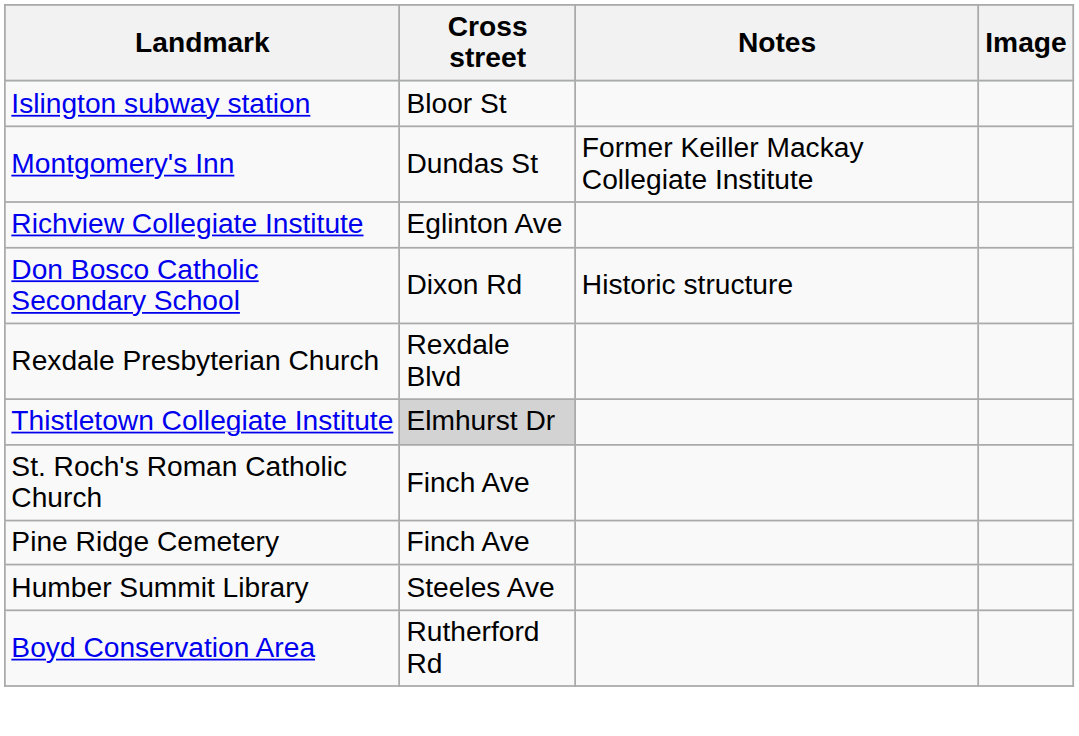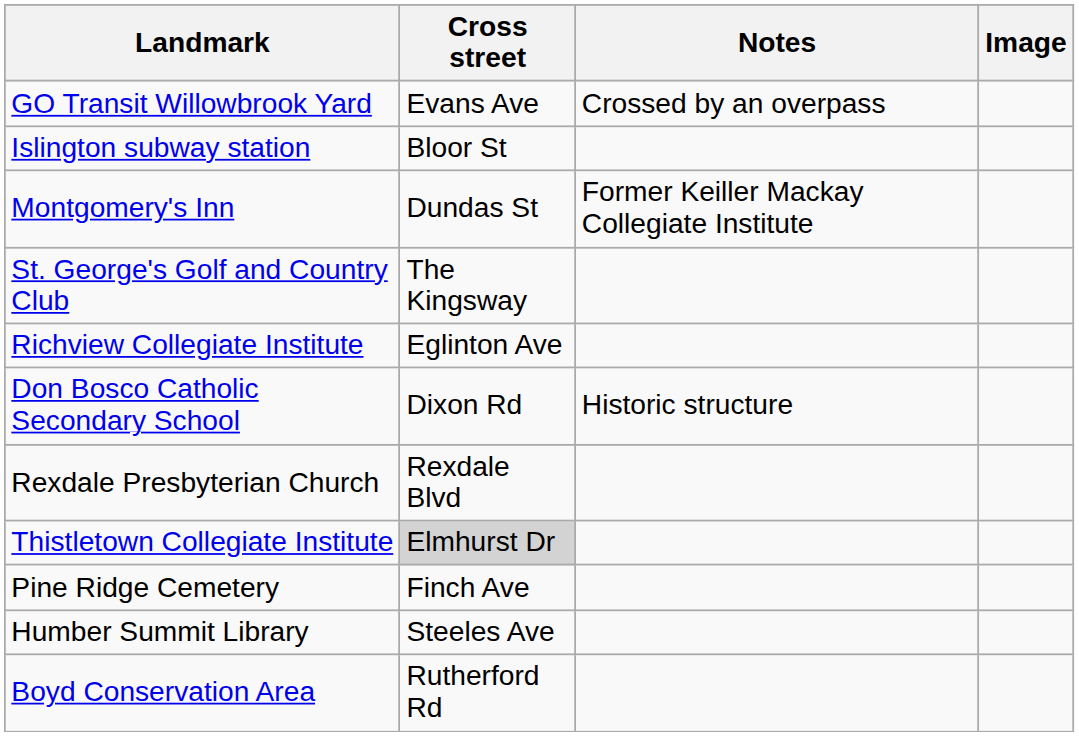+ row: GO Transit Willowbrook Yard | Evans Ave | Crossed by an overpass
+ row: St. George's Golf and Country Club | The Kingsway
- row: St. Roch's Roman Catholic Church | Finch Ave
